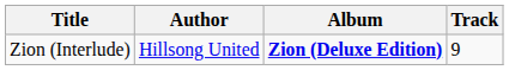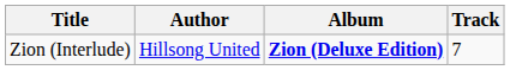Zion (Interlude) | Track: 9 -> 7
